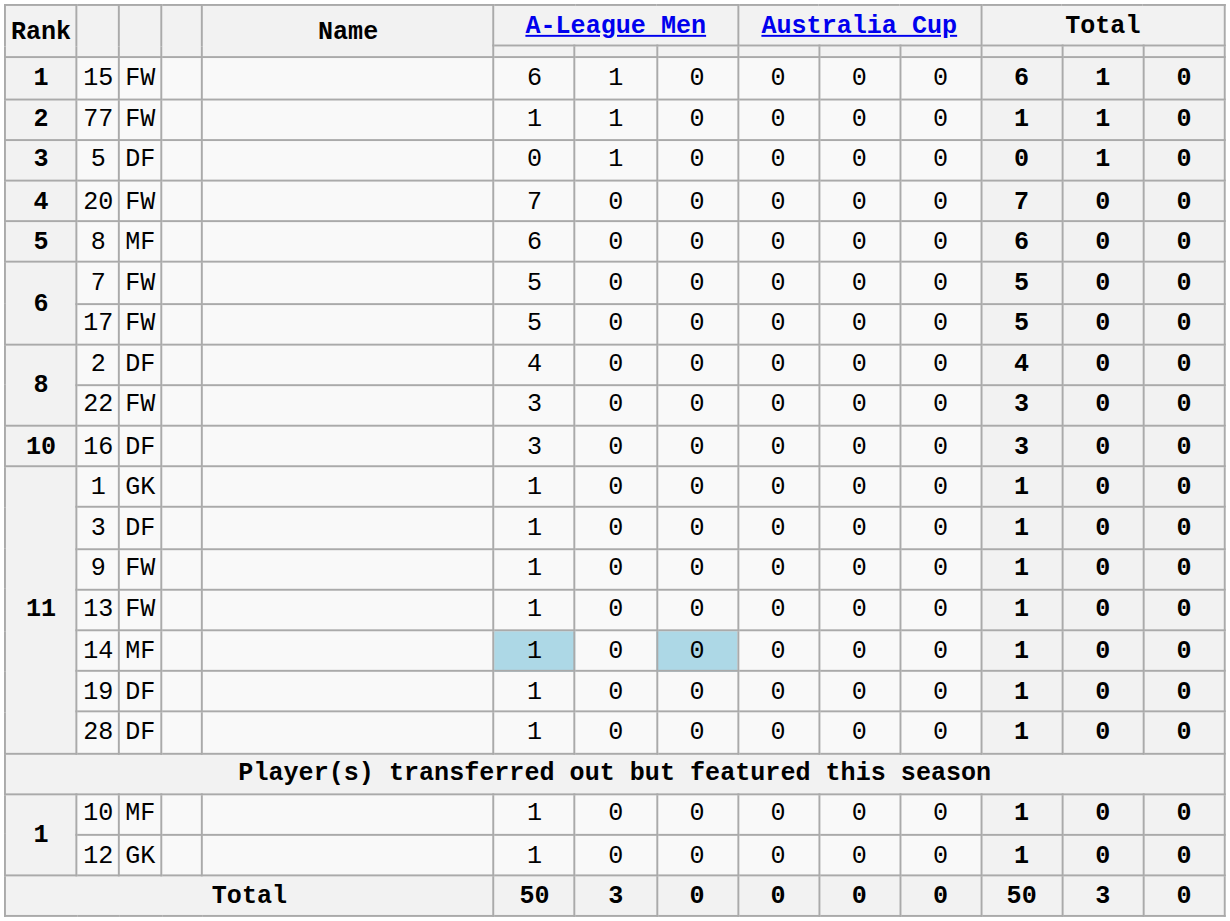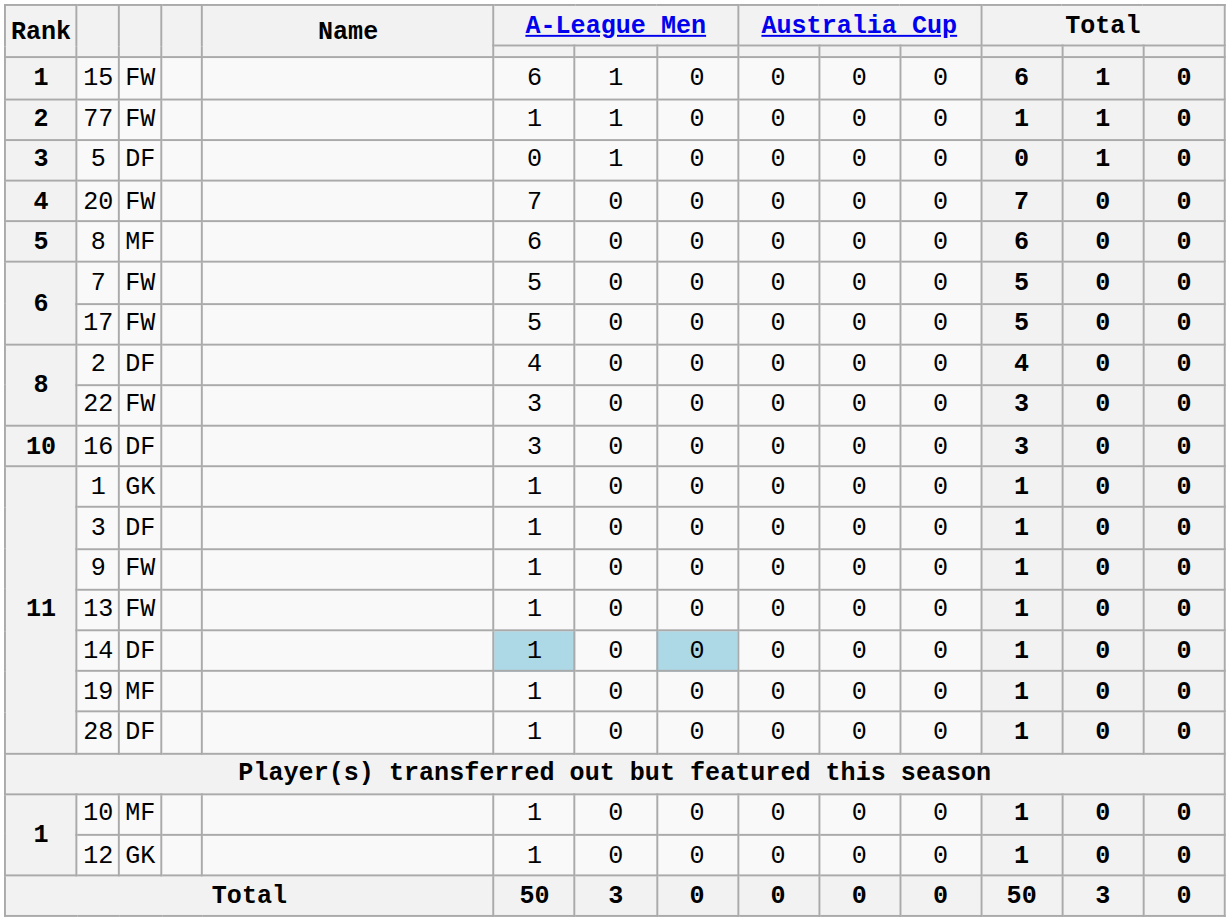14 | column 3: MF -> DF
19 | column 3: DF -> MF
